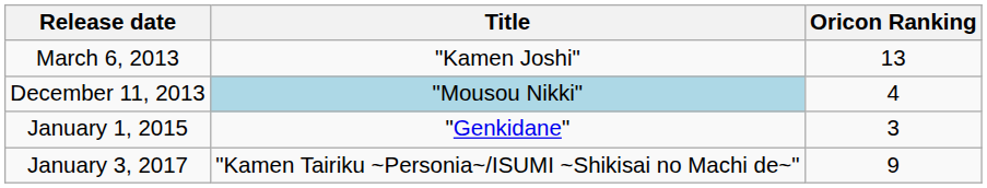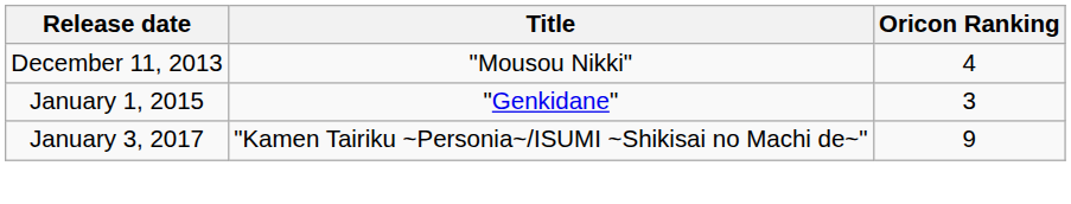- row: March 6, 2013 | "Kamen Joshi" | 13
December 11, 2013 | Title: lightblue background -> no background
